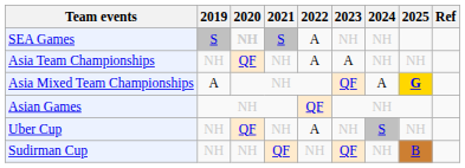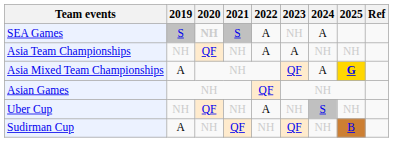SEA Games | 2024: NH -> A
Sudirman Cup | 2019: NH -> A
